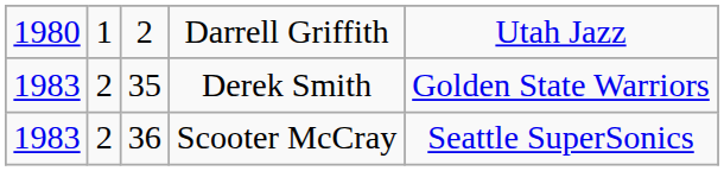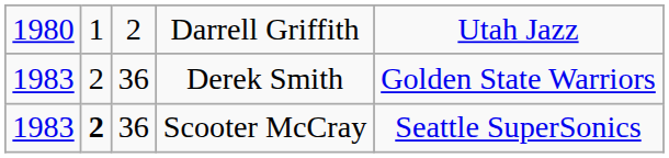Derek Smith | column 3: 35 -> 36
Scooter McCray | column 2: normal -> bold
